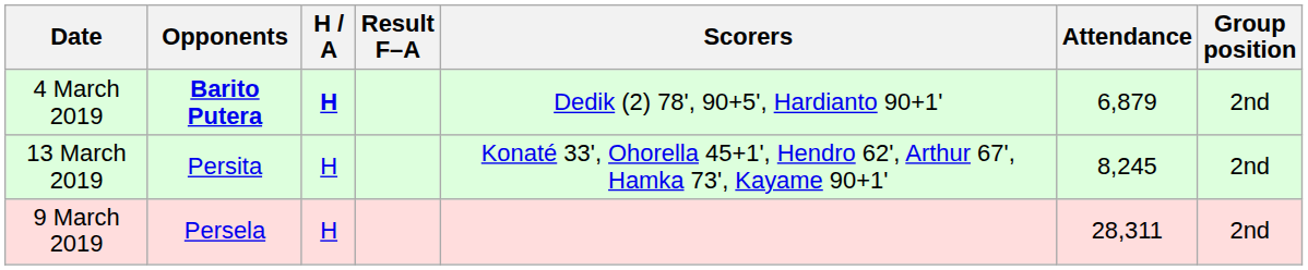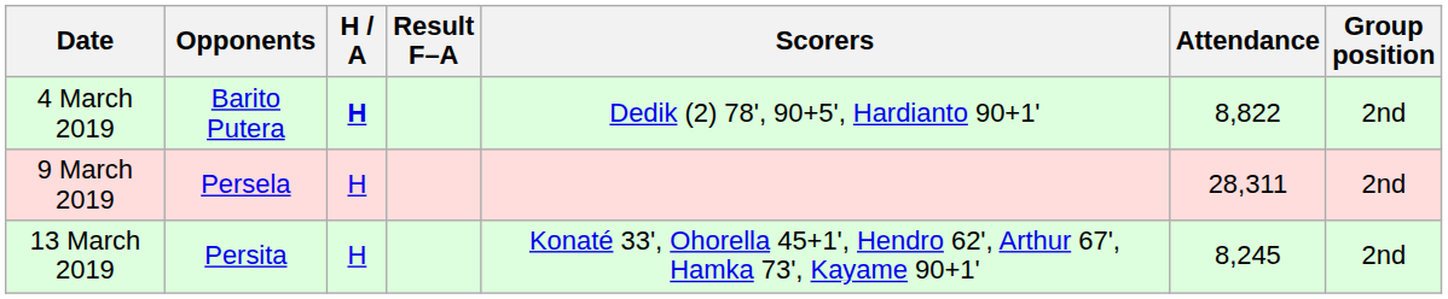4 March 2019 | Opponents: bold -> normal
4 March 2019 | Attendance: 6,879 -> 8,822
rows swapped: 9 March 2019 <-> 13 March 2019
